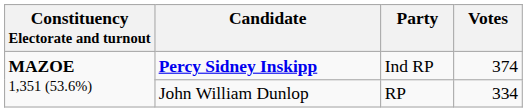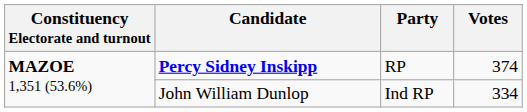Percy Sidney Inskipp | Party: Ind RP -> RP
John William Dunlop | Party: RP -> Ind RP
